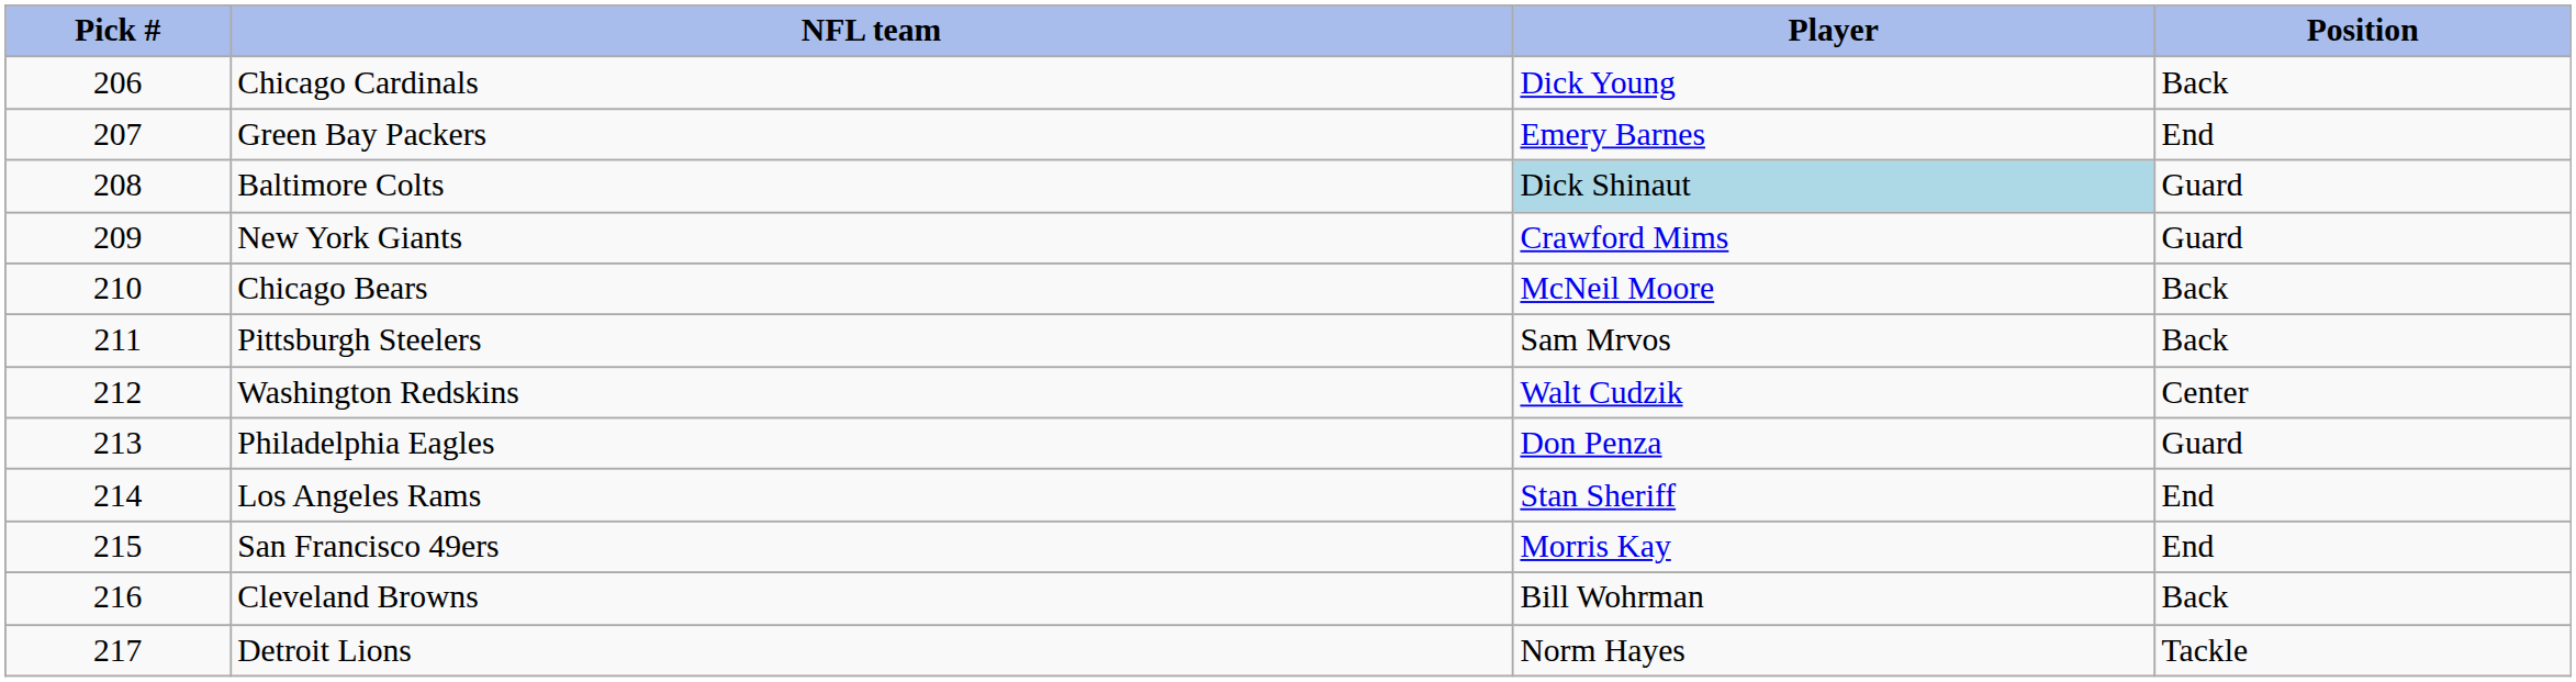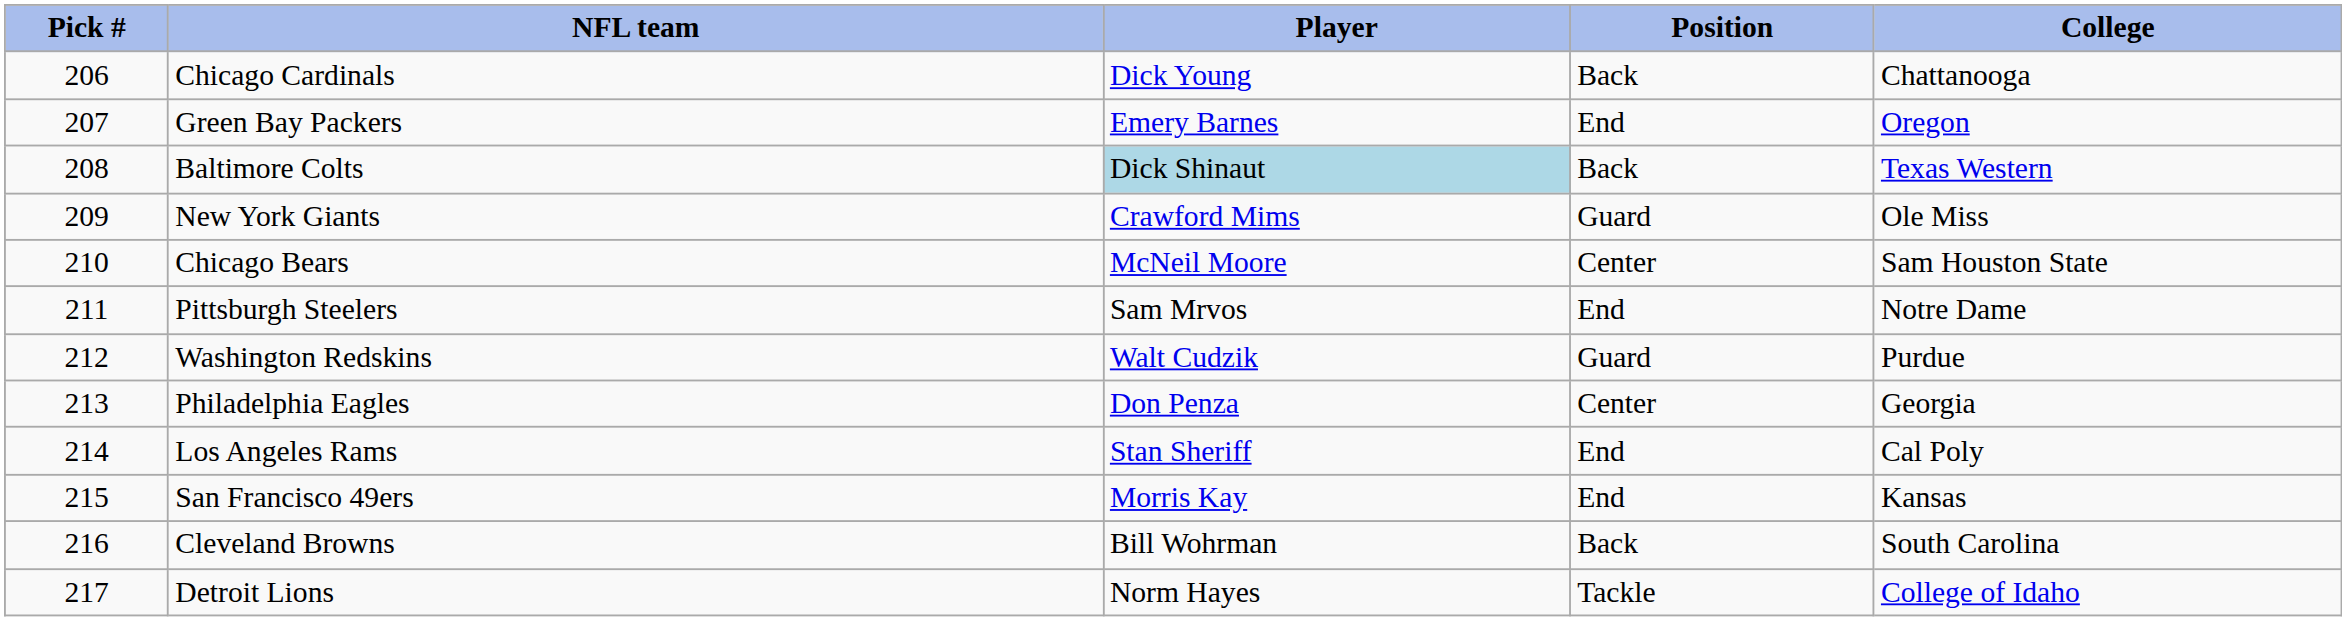+ column: College | Chattanooga | Oregon | Texas Western | Ole Miss | Sam Houston State | Notre Dame | Purdue | Georgia | Cal Poly | Kansas | South Carolina | College of Idaho
Baltimore Colts | Position: Guard -> Back
Chicago Bears | Position: Back -> Center
Pittsburgh Steelers | Position: Back -> End
Washington Redskins | Position: Center -> Guard
Philadelphia Eagles | Position: Guard -> Center
